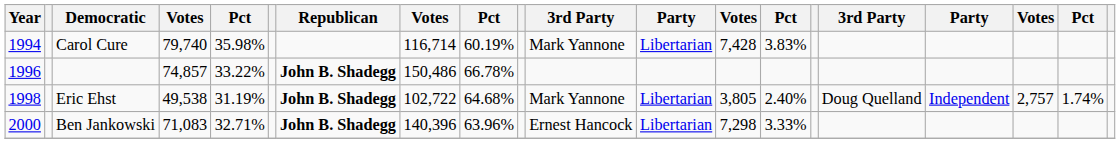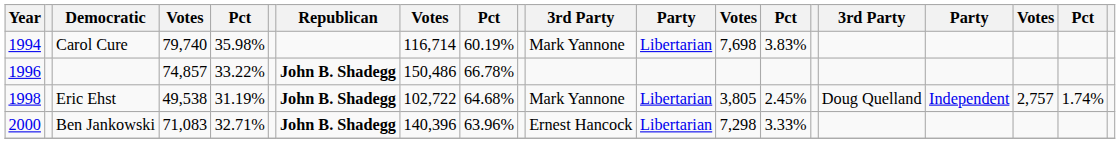Carol Cure | column 13: 7,428 -> 7,698
Eric Ehst | column 14: 2.40% -> 2.45%
